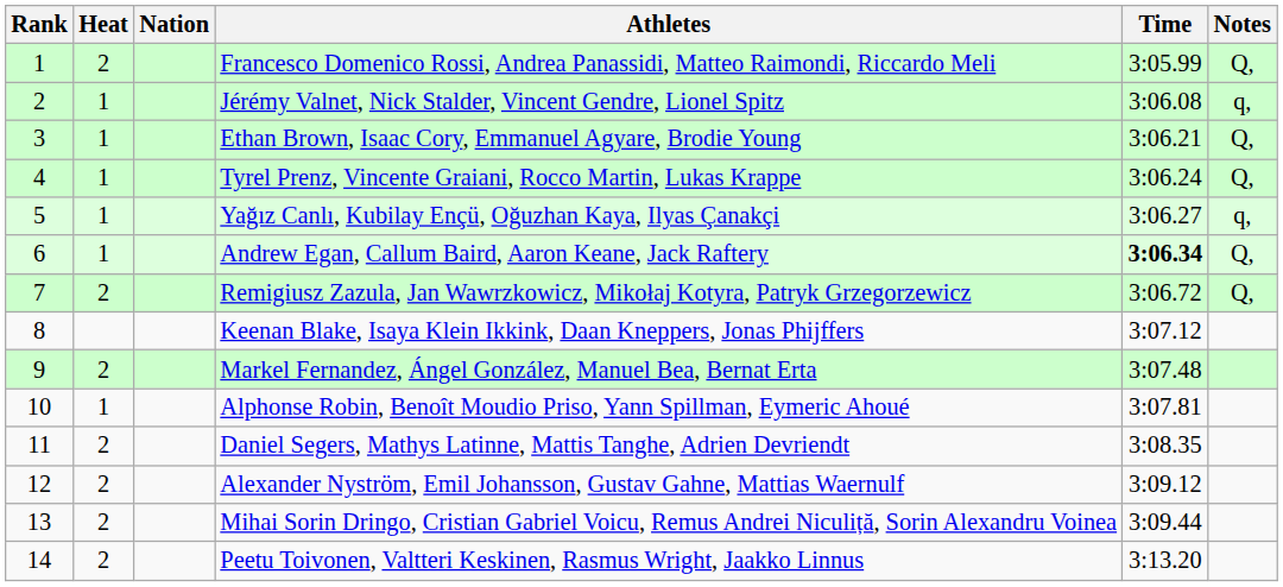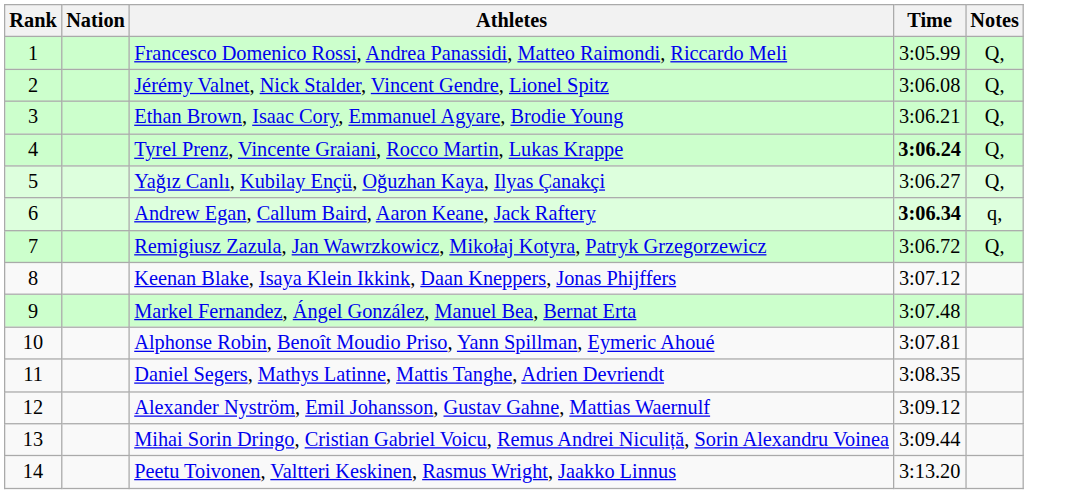- column: Heat | 2 | 1 | 1 | 1 | 1 | 1 | 2 | 2 | 1 | 2 | 2 | 2 | 2
Jérémy Valnet, Nick Stalder, Vincent Gendre, Lionel Spitz | Notes: q, -> Q,
Tyrel Prenz, Vincente Graiani, Rocco Martin, Lukas Krappe | Time: normal -> bold
Yağız Canlı, Kubilay Ençü, Oğuzhan Kaya, Ilyas Çanakçi | Notes: q, -> Q,
Andrew Egan, Callum Baird, Aaron Keane, Jack Raftery | Notes: Q, -> q,
